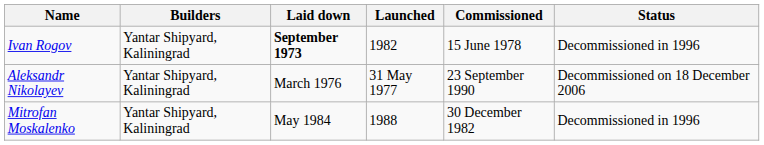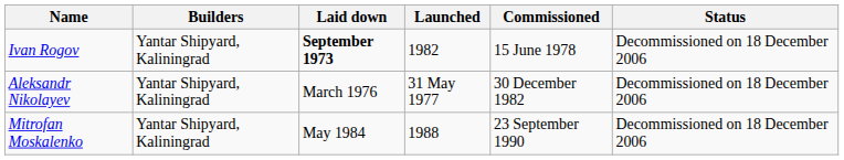Ivan Rogov | Status: Decommissioned in 1996 -> Decommissioned on 18 December 2006
Aleksandr Nikolayev | Commissioned: 23 September 1990 -> 30 December 1982
Mitrofan Moskalenko | Commissioned: 30 December 1982 -> 23 September 1990
Mitrofan Moskalenko | Status: Decommissioned in 1996 -> Decommissioned on 18 December 2006
